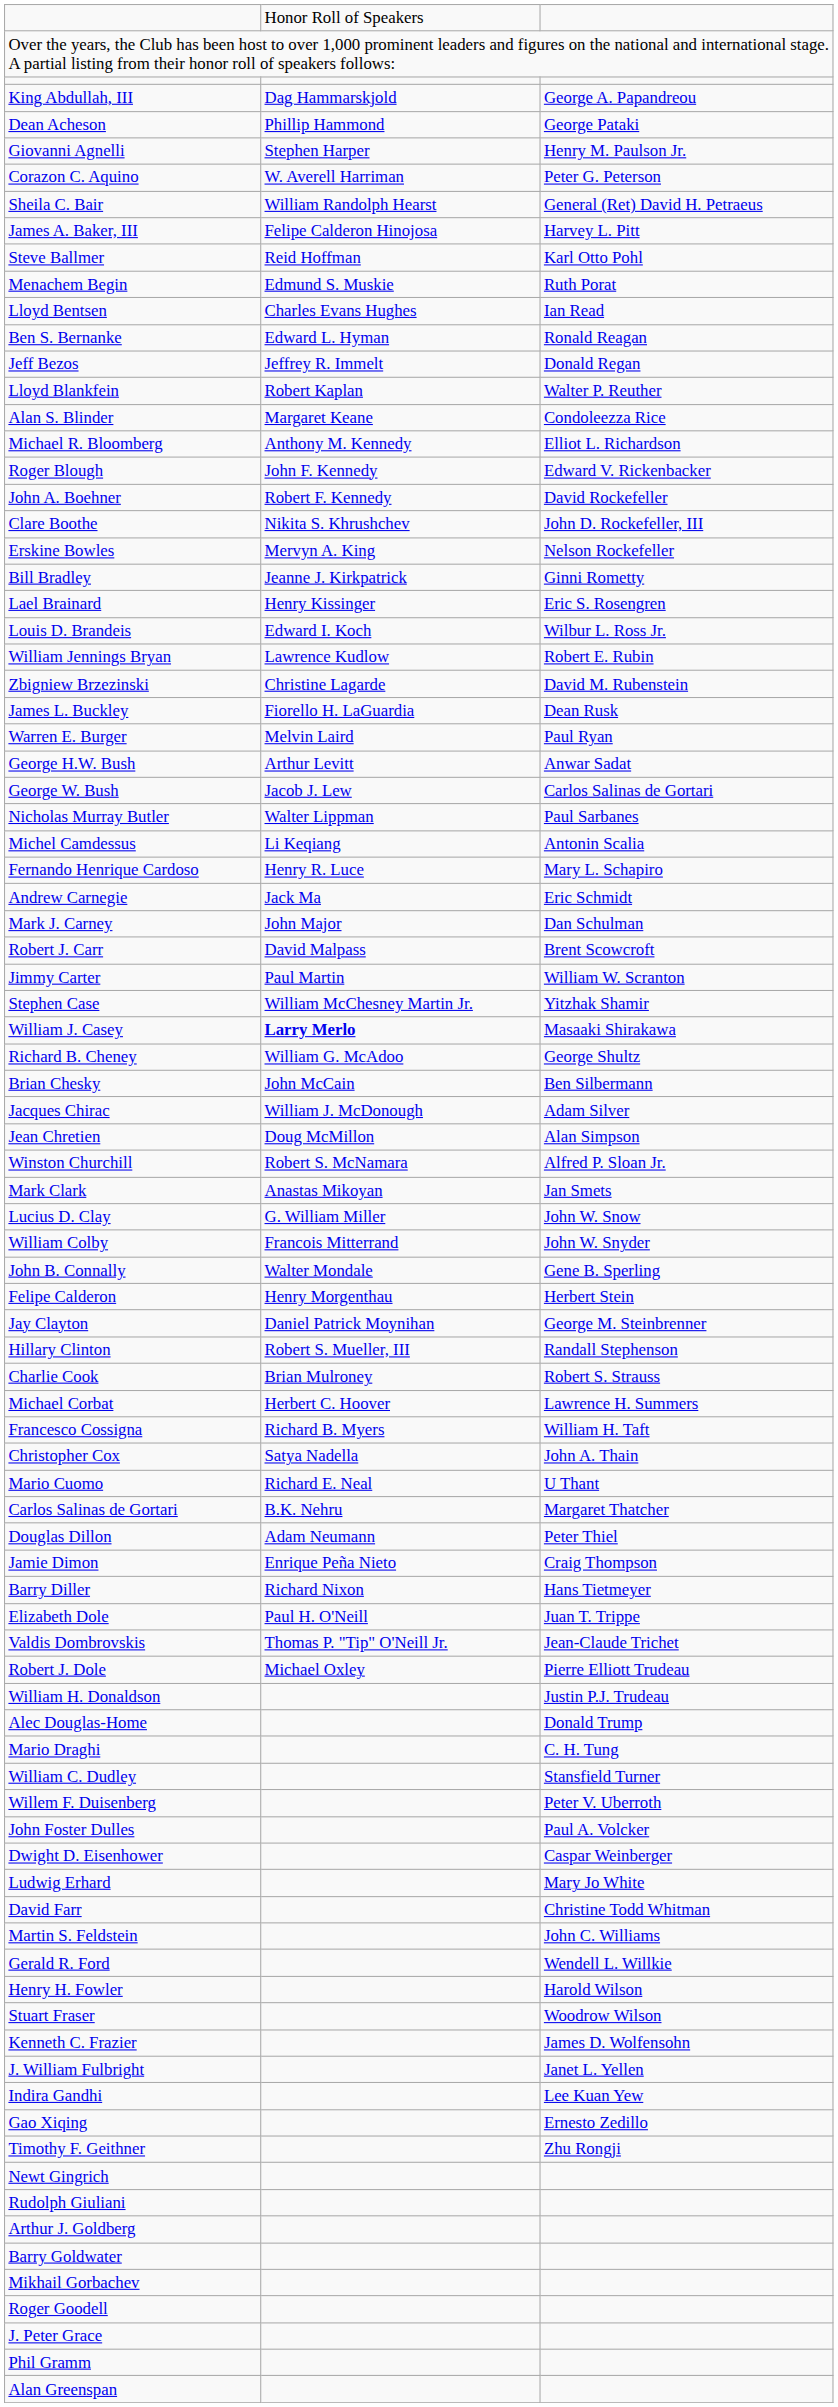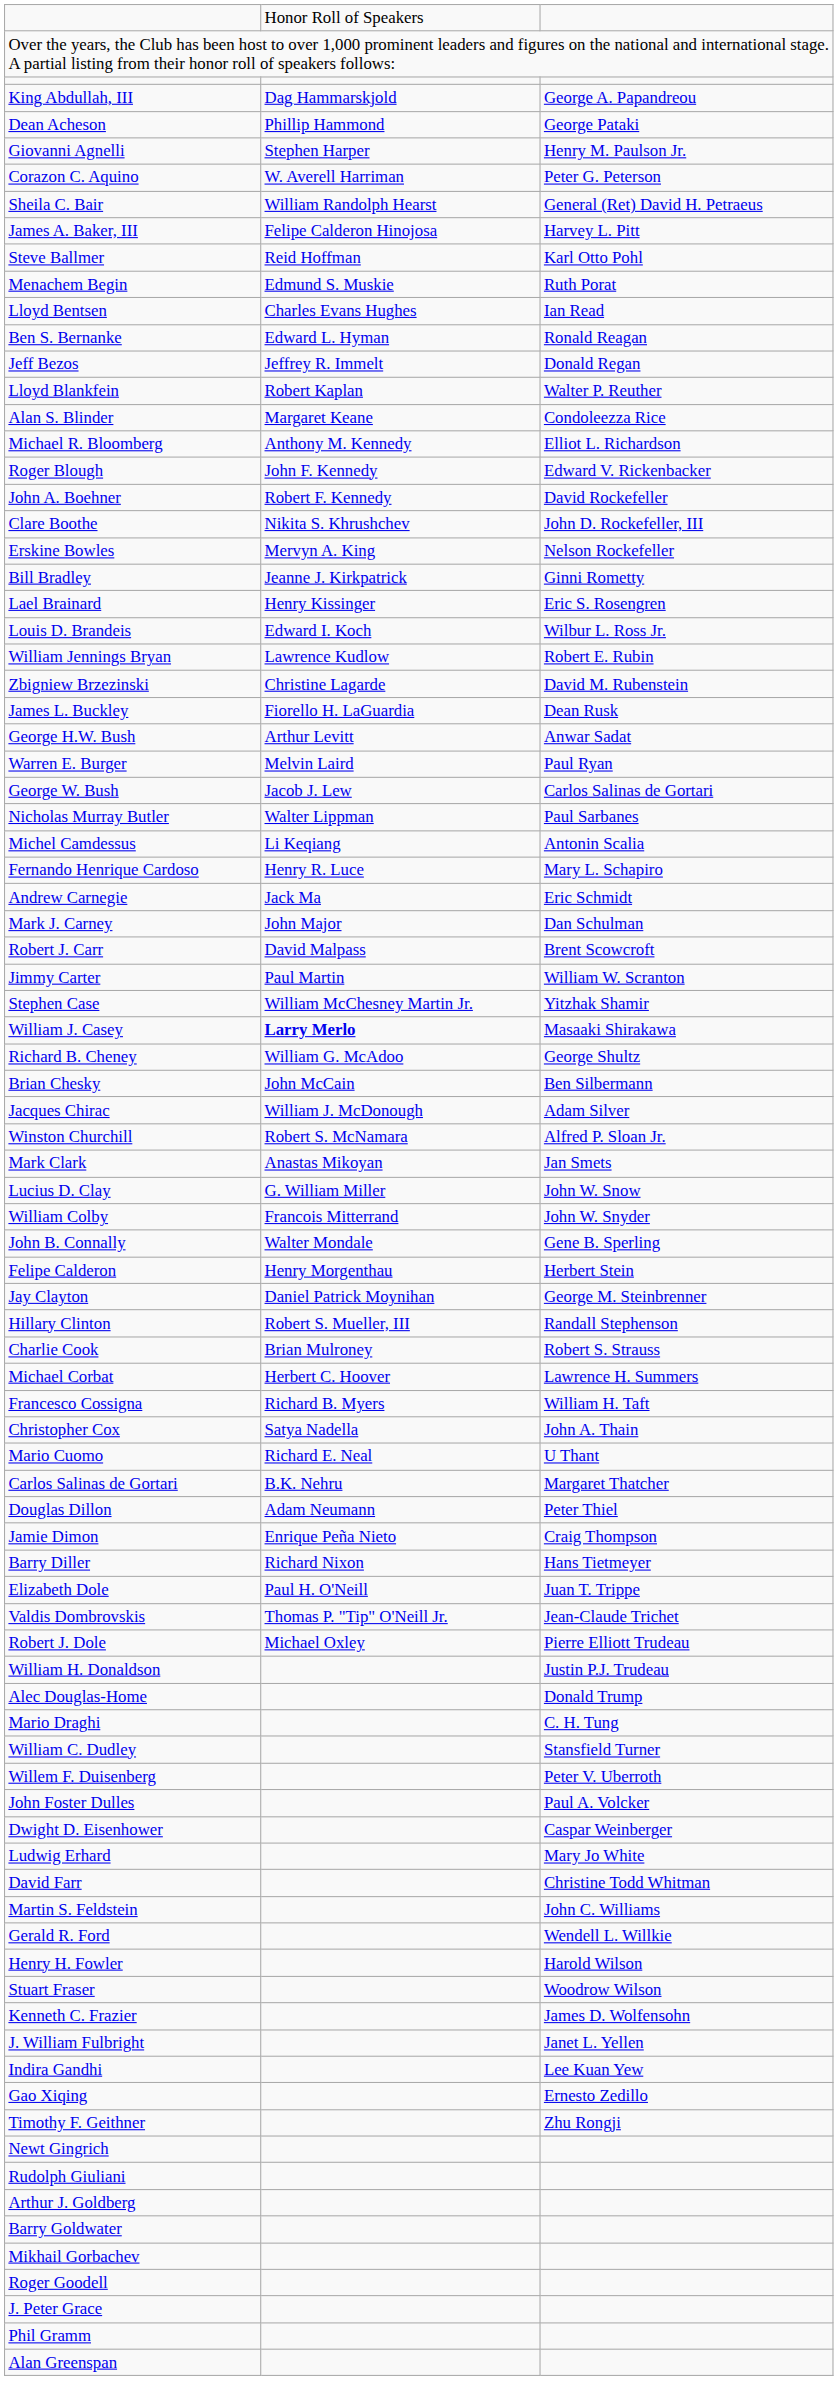rows swapped: Warren E. Burger <-> George H.W. Bush
- row: Jean Chretien | Doug McMillon | Alan Simpson
